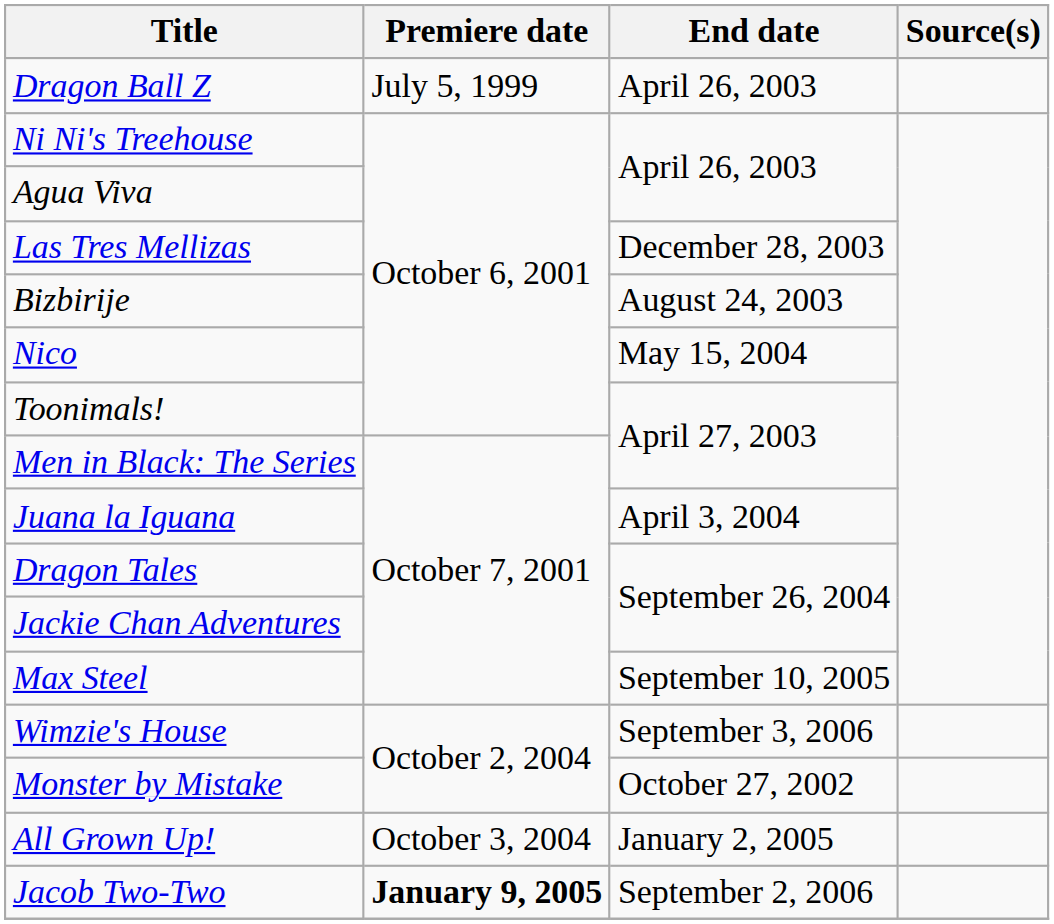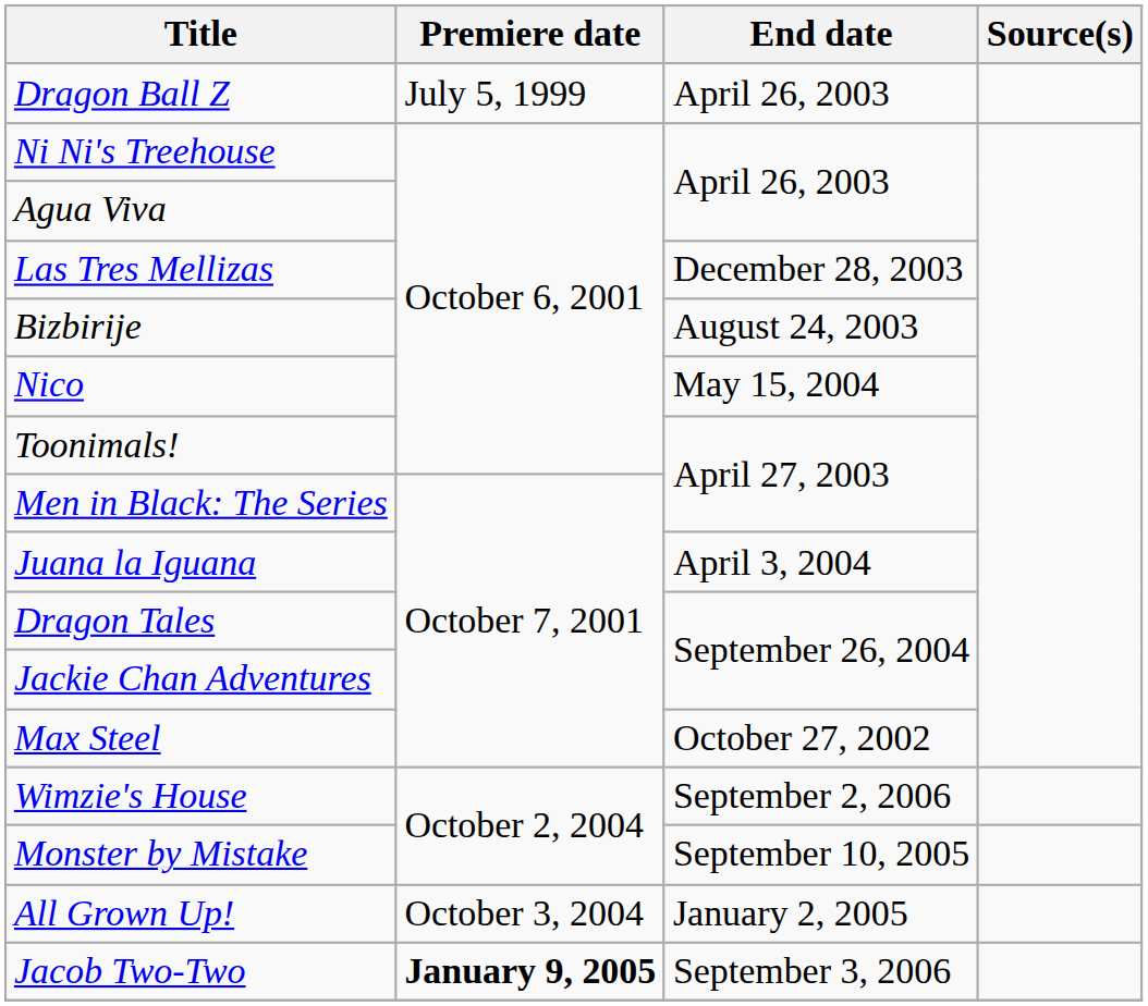Max Steel | End date: September 10, 2005 -> October 27, 2002
Wimzie's House | End date: September 3, 2006 -> September 2, 2006
Monster by Mistake | End date: October 27, 2002 -> September 10, 2005
Jacob Two-Two | End date: September 2, 2006 -> September 3, 2006
